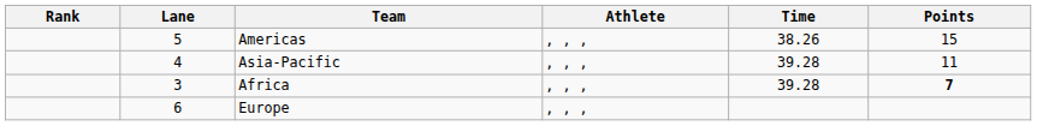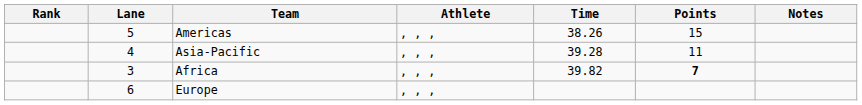+ column: Notes
Africa | Time: 39.28 -> 39.82
